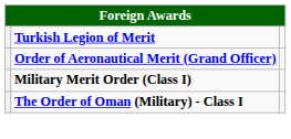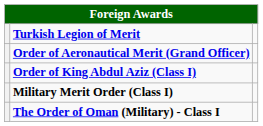+ row: Order of King Abdul Aziz (Class I)
